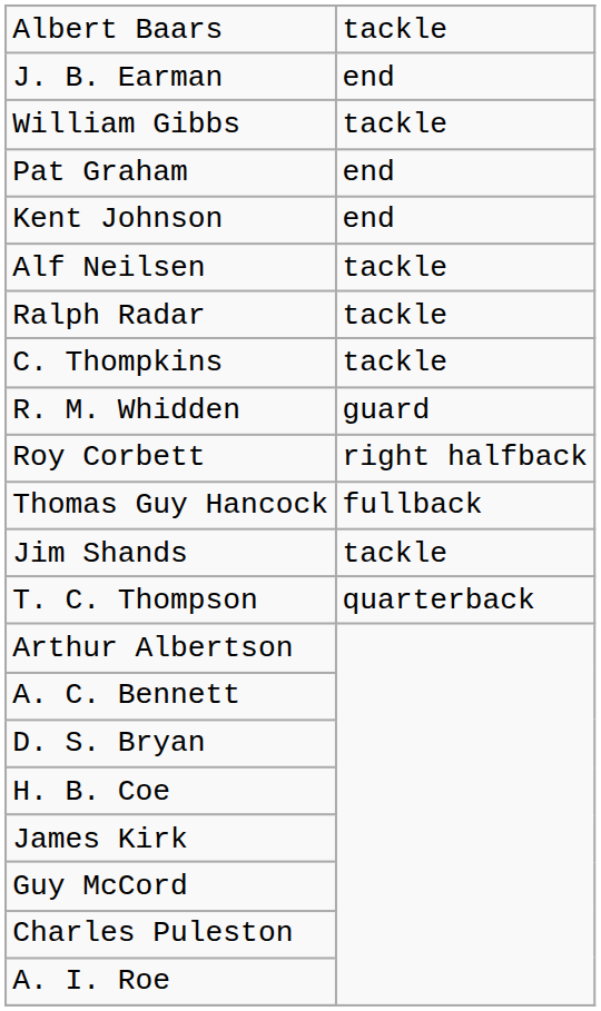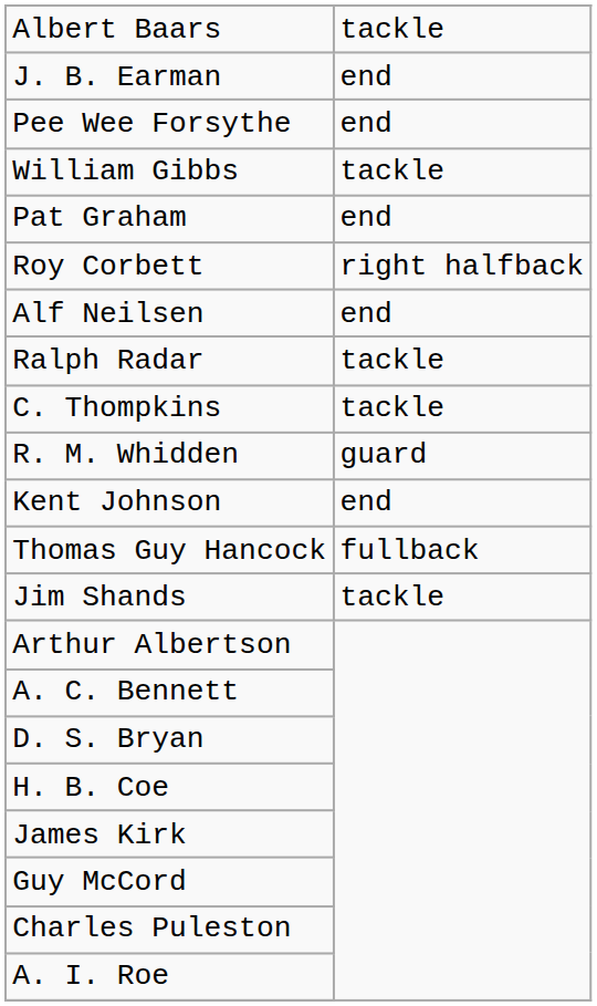+ row: Pee Wee Forsythe | end
rows swapped: Kent Johnson <-> Roy Corbett
Alf Neilsen | column 2: tackle -> end
- row: T. C. Thompson | quarterback
